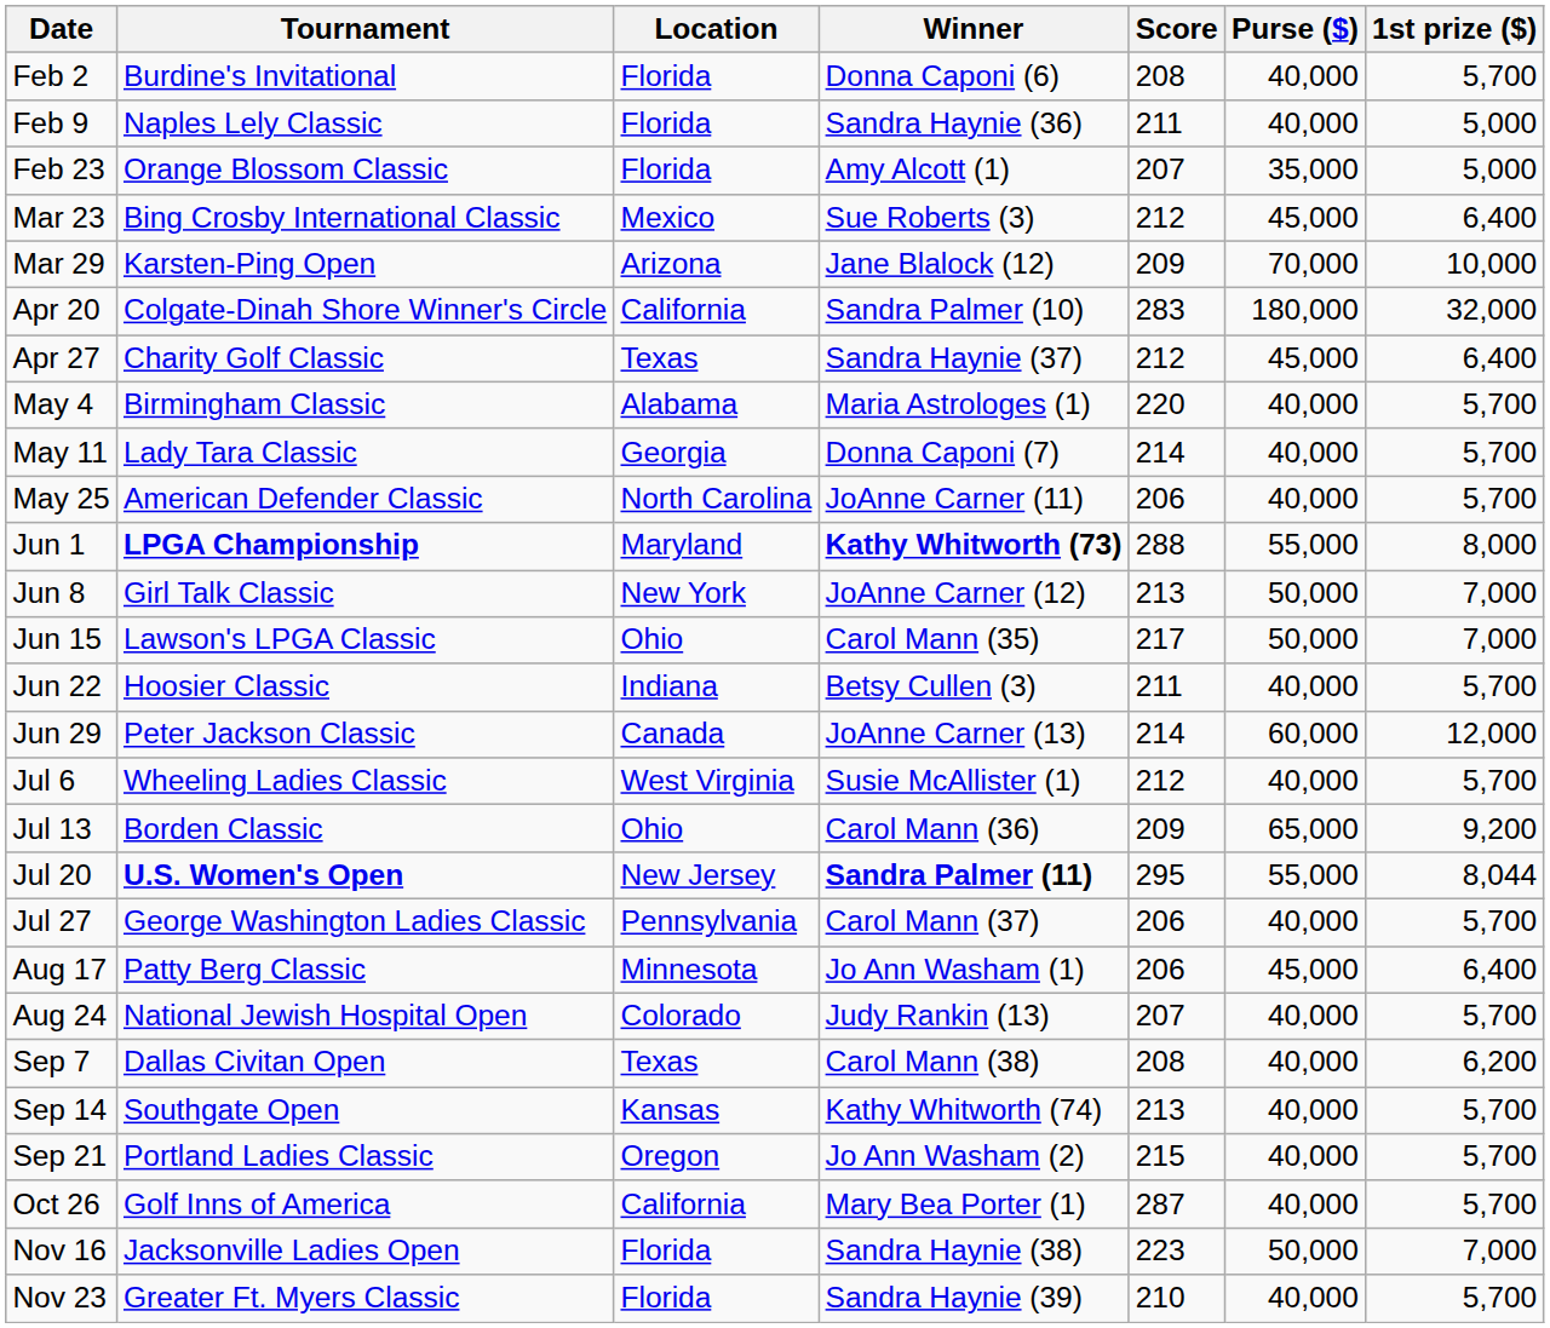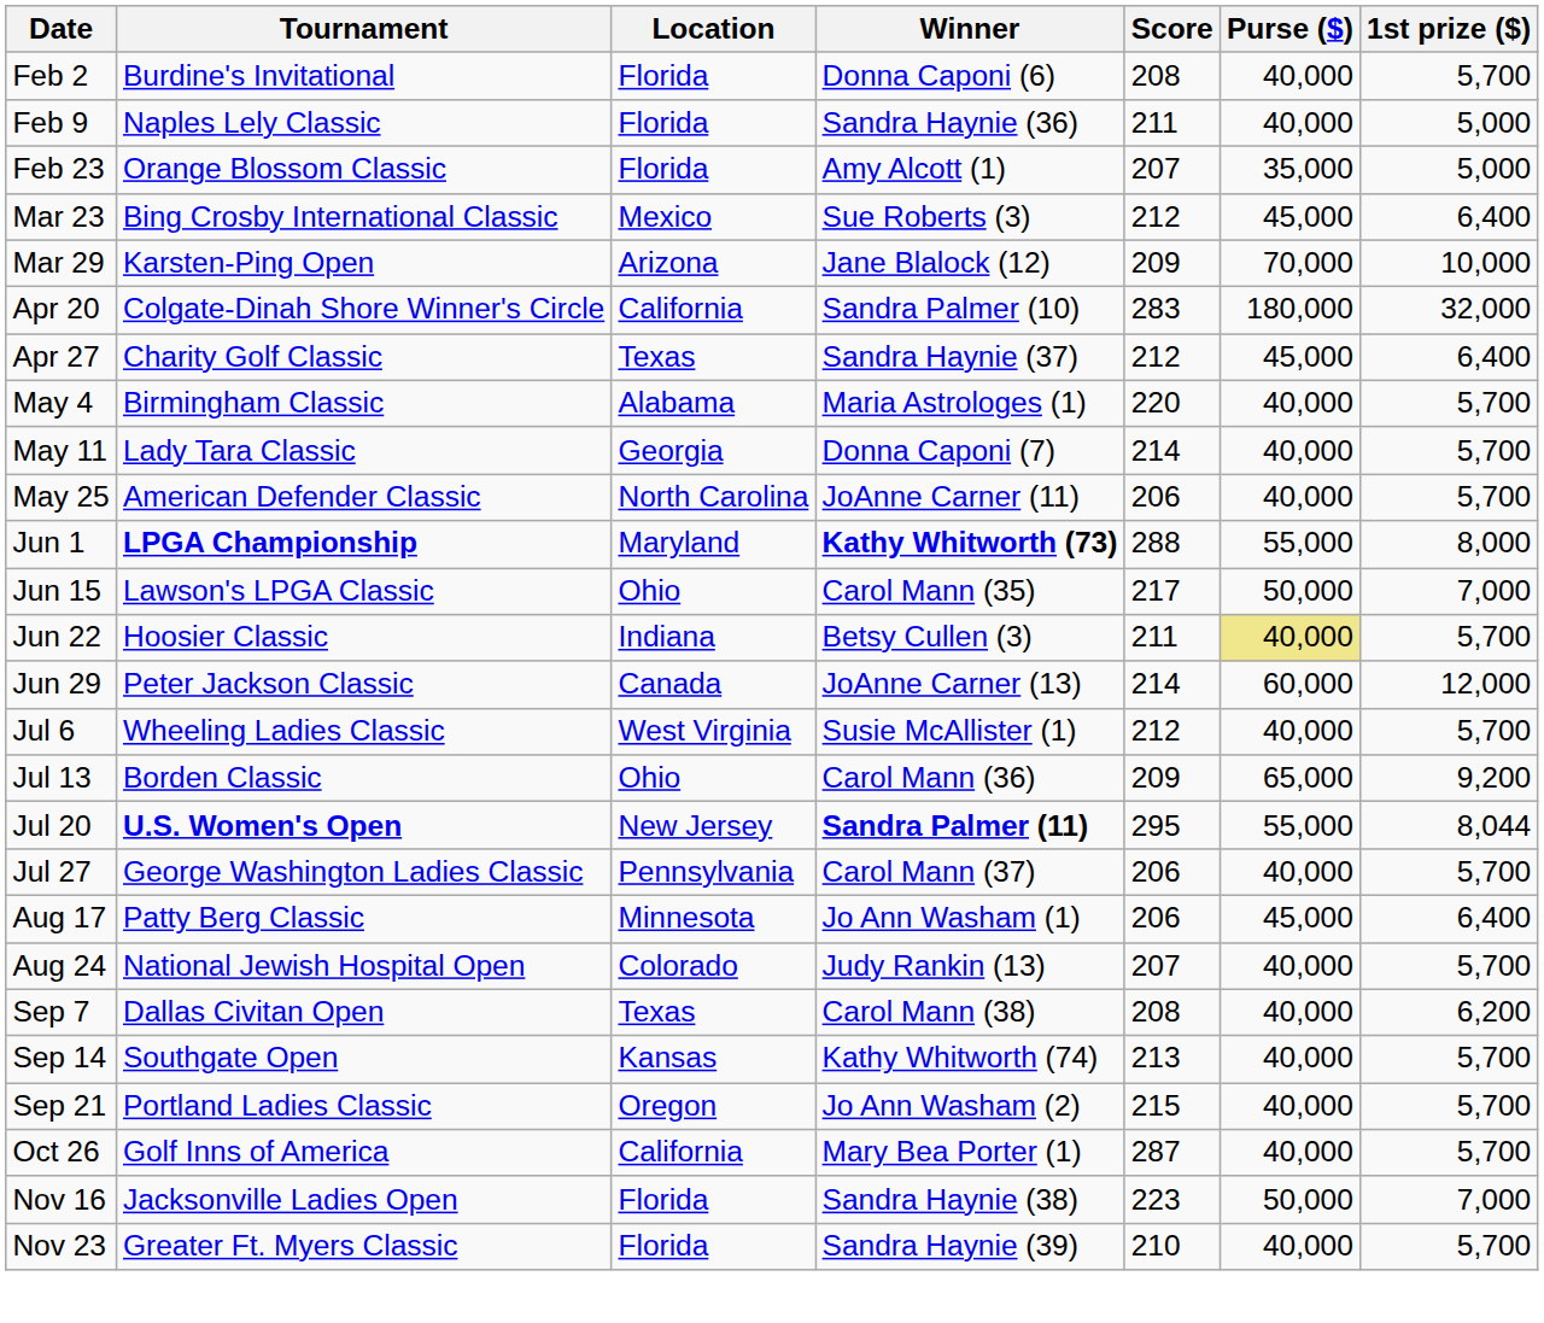- row: Jun 8 | Girl Talk Classic | New York | JoAnne Carner (12) | 213 | 50,000 | 7,000
Jun 22 | Purse ($): no background -> khaki background
